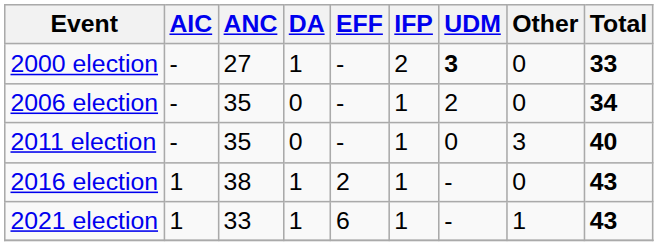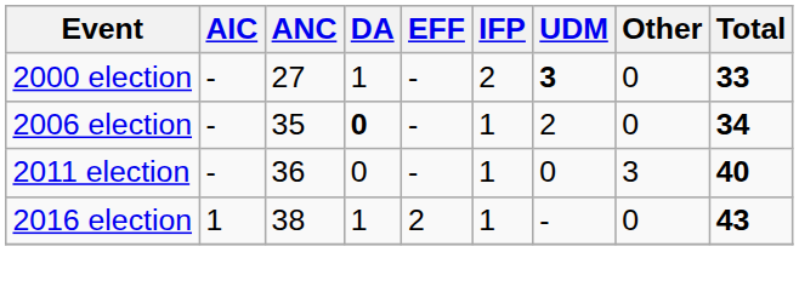2006 election | DA: normal -> bold
2011 election | ANC: 35 -> 36
- row: 2021 election | 1 | 33 | 1 | 6 | 1 | - | 1 | 43
